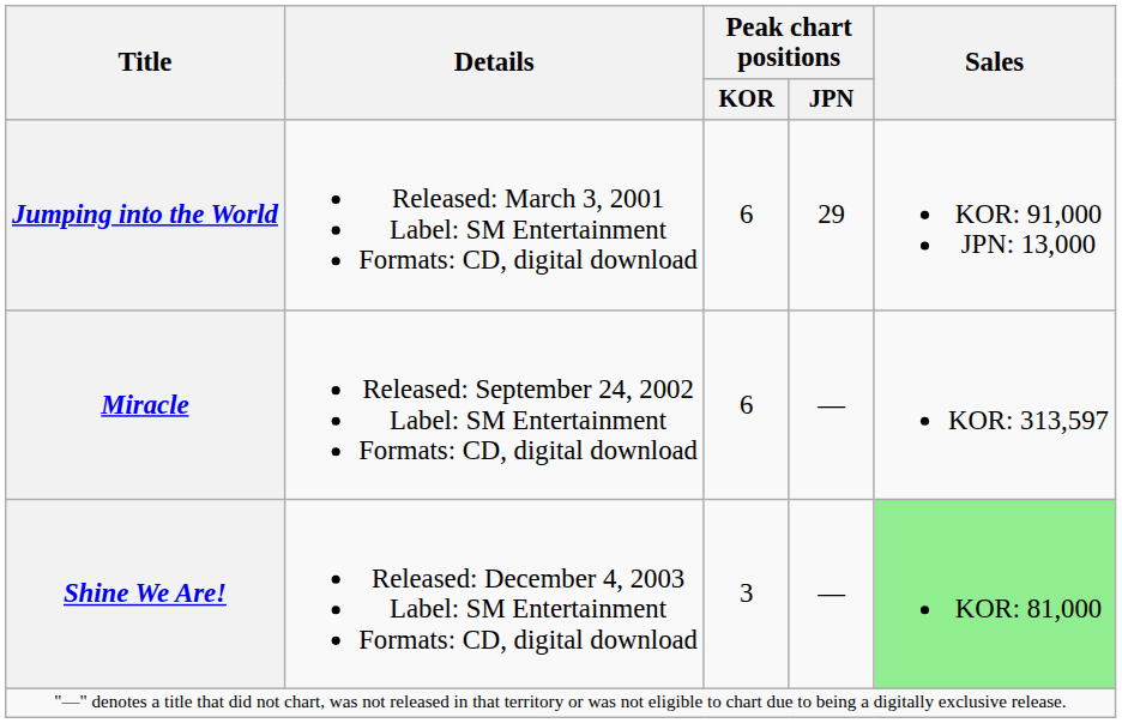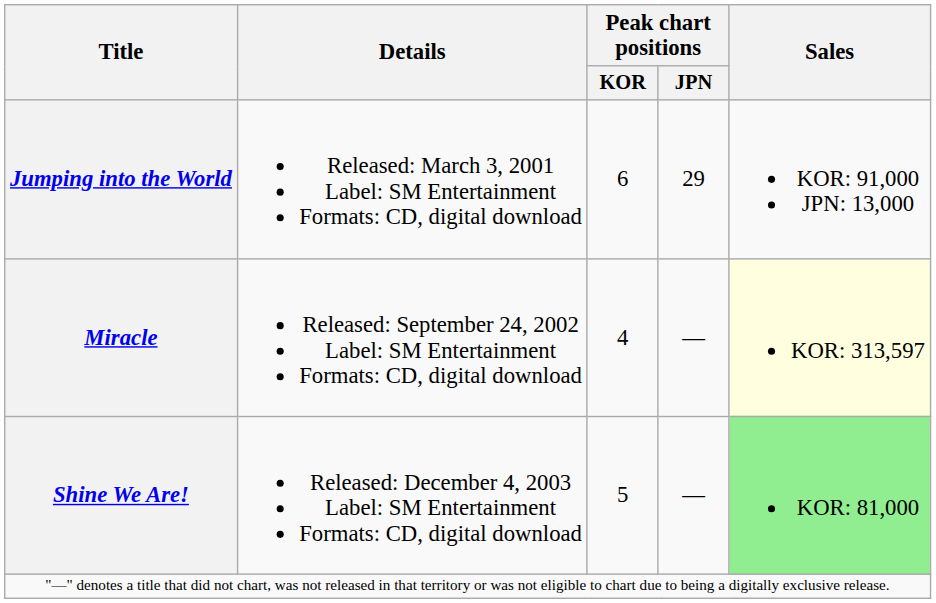Miracle | Peak chart positions / KOR: 6 -> 4
Miracle | Sales: no background -> lightyellow background
Shine We Are! | Peak chart positions / KOR: 3 -> 5
